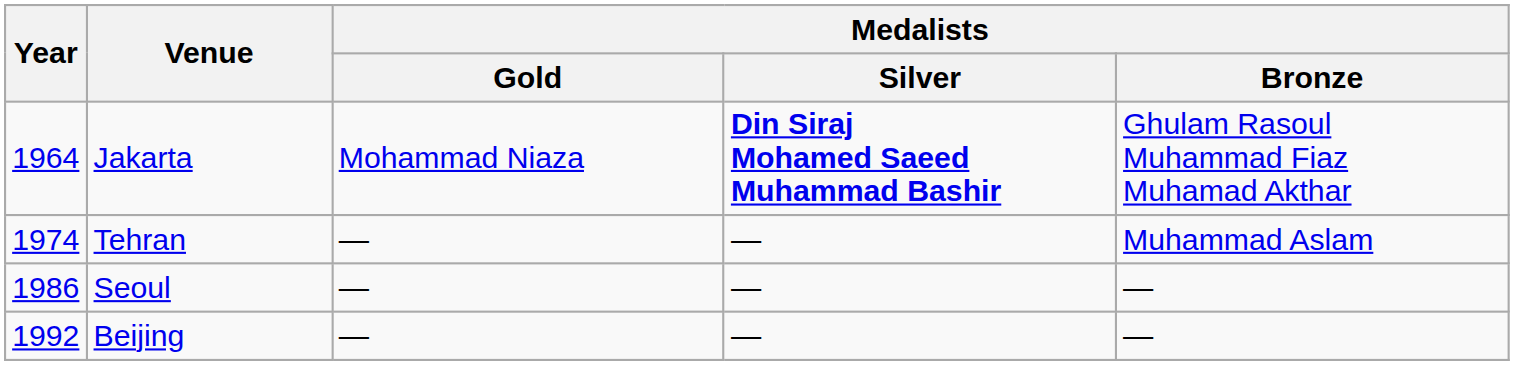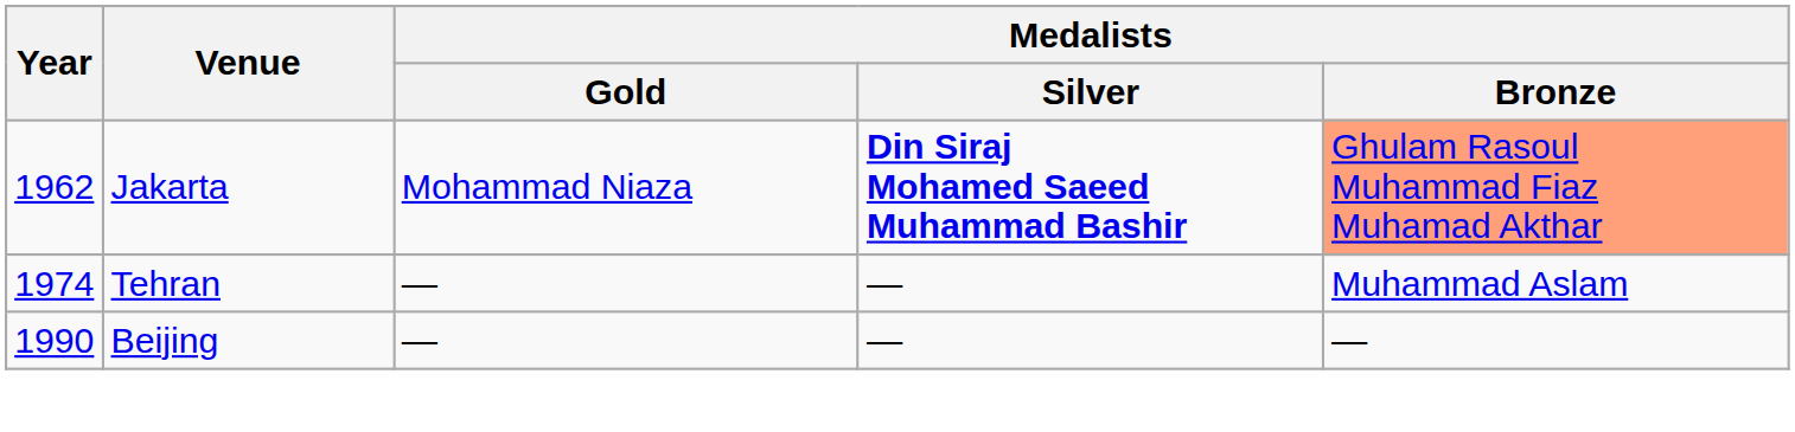Jakarta | Year: 1964 -> 1962
Jakarta | Medalists / Bronze: no background -> lightsalmon background
- row: 1986 | Seoul | — | — | —
Beijing | Year: 1992 -> 1990
